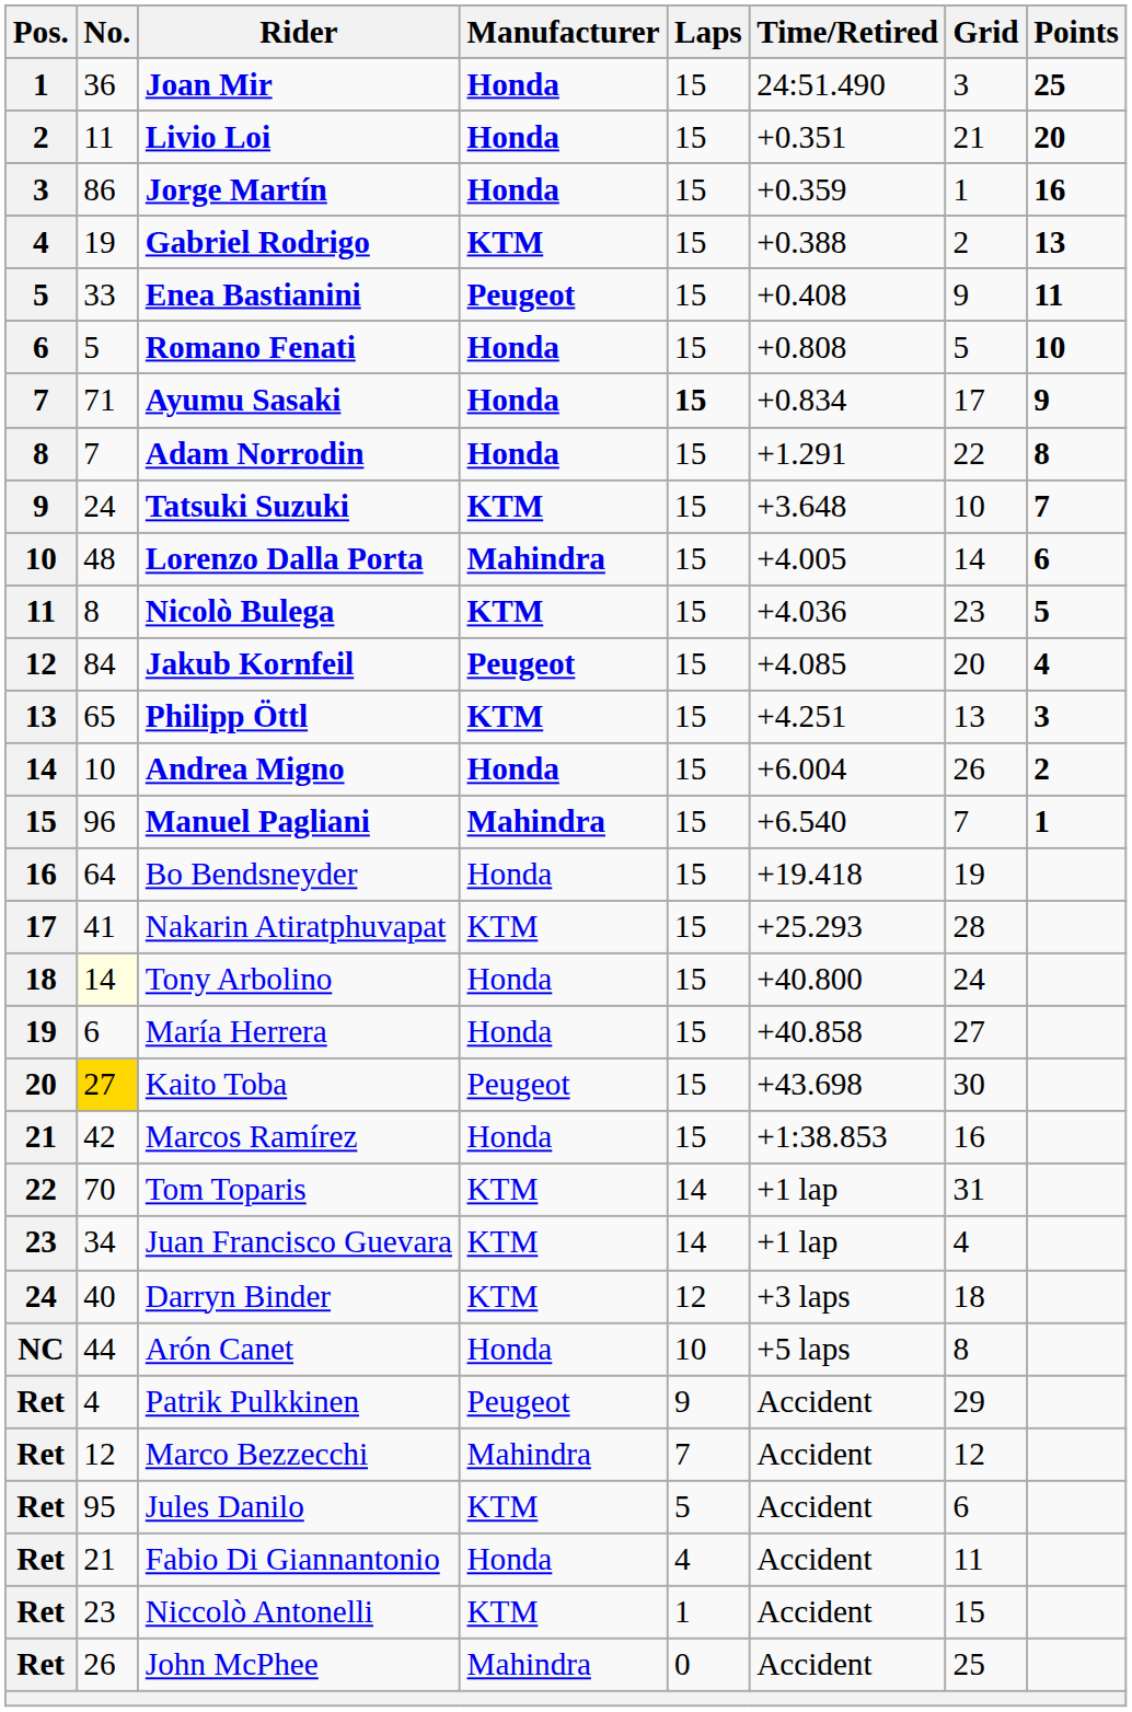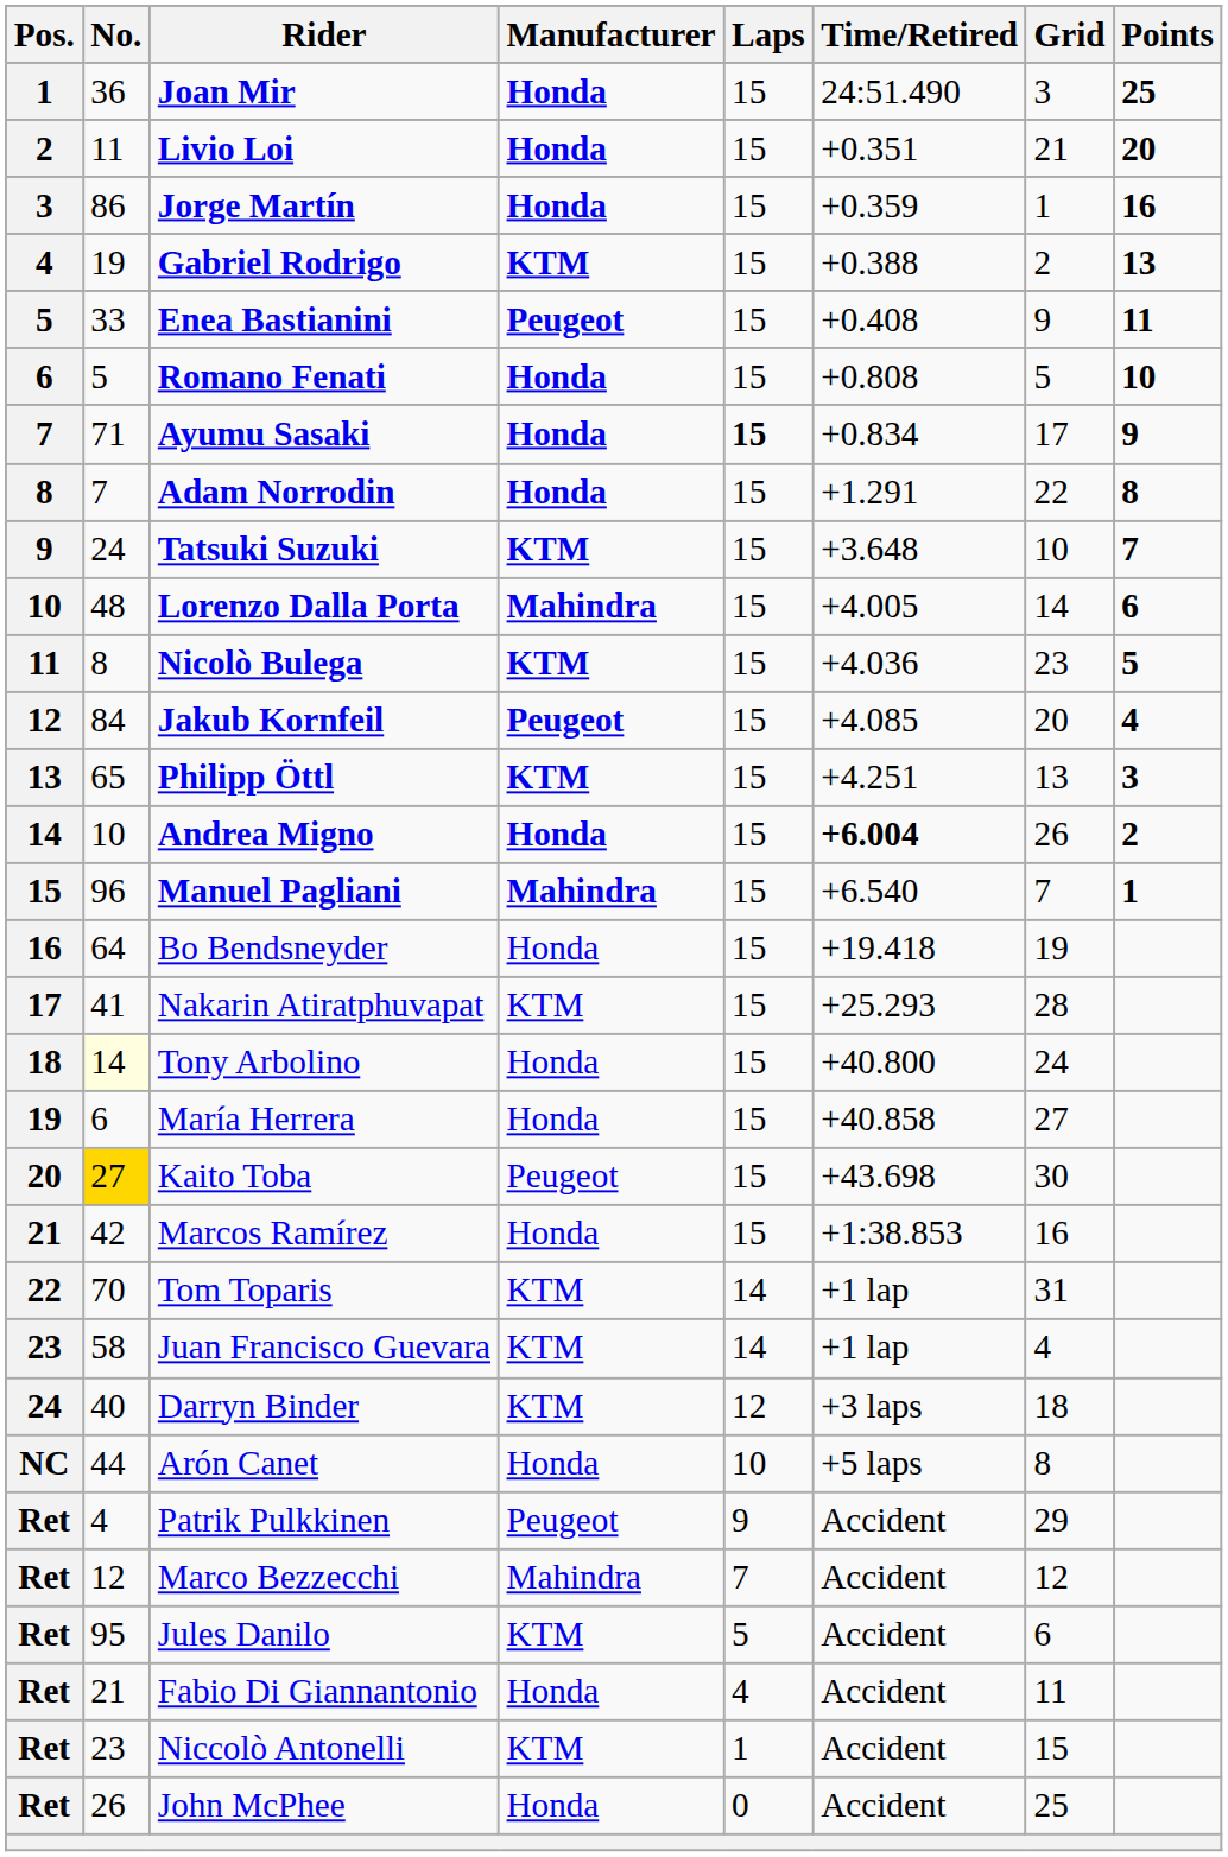Andrea Migno | Time/Retired: normal -> bold
Juan Francisco Guevara | No.: 34 -> 58
John McPhee | Manufacturer: Mahindra -> Honda
